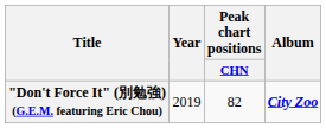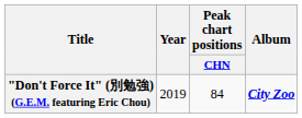"Don't Force It" (別勉強) (G.E.M. featuring Eric Chou) | Peak chart positions / CHN: 82 -> 84
